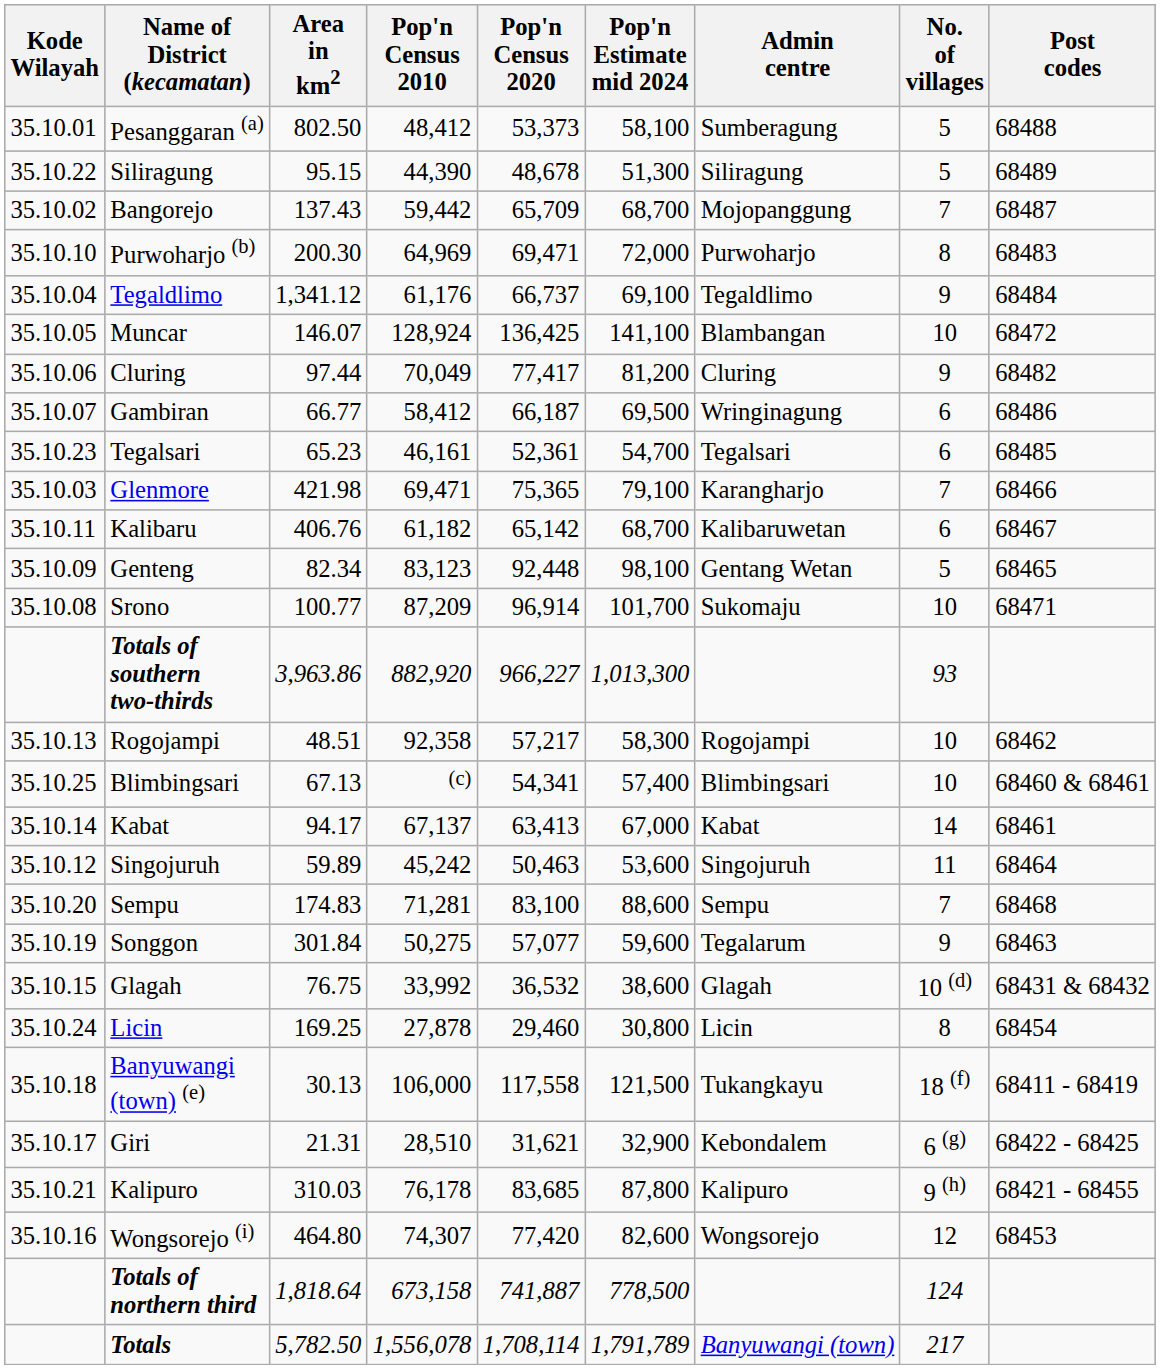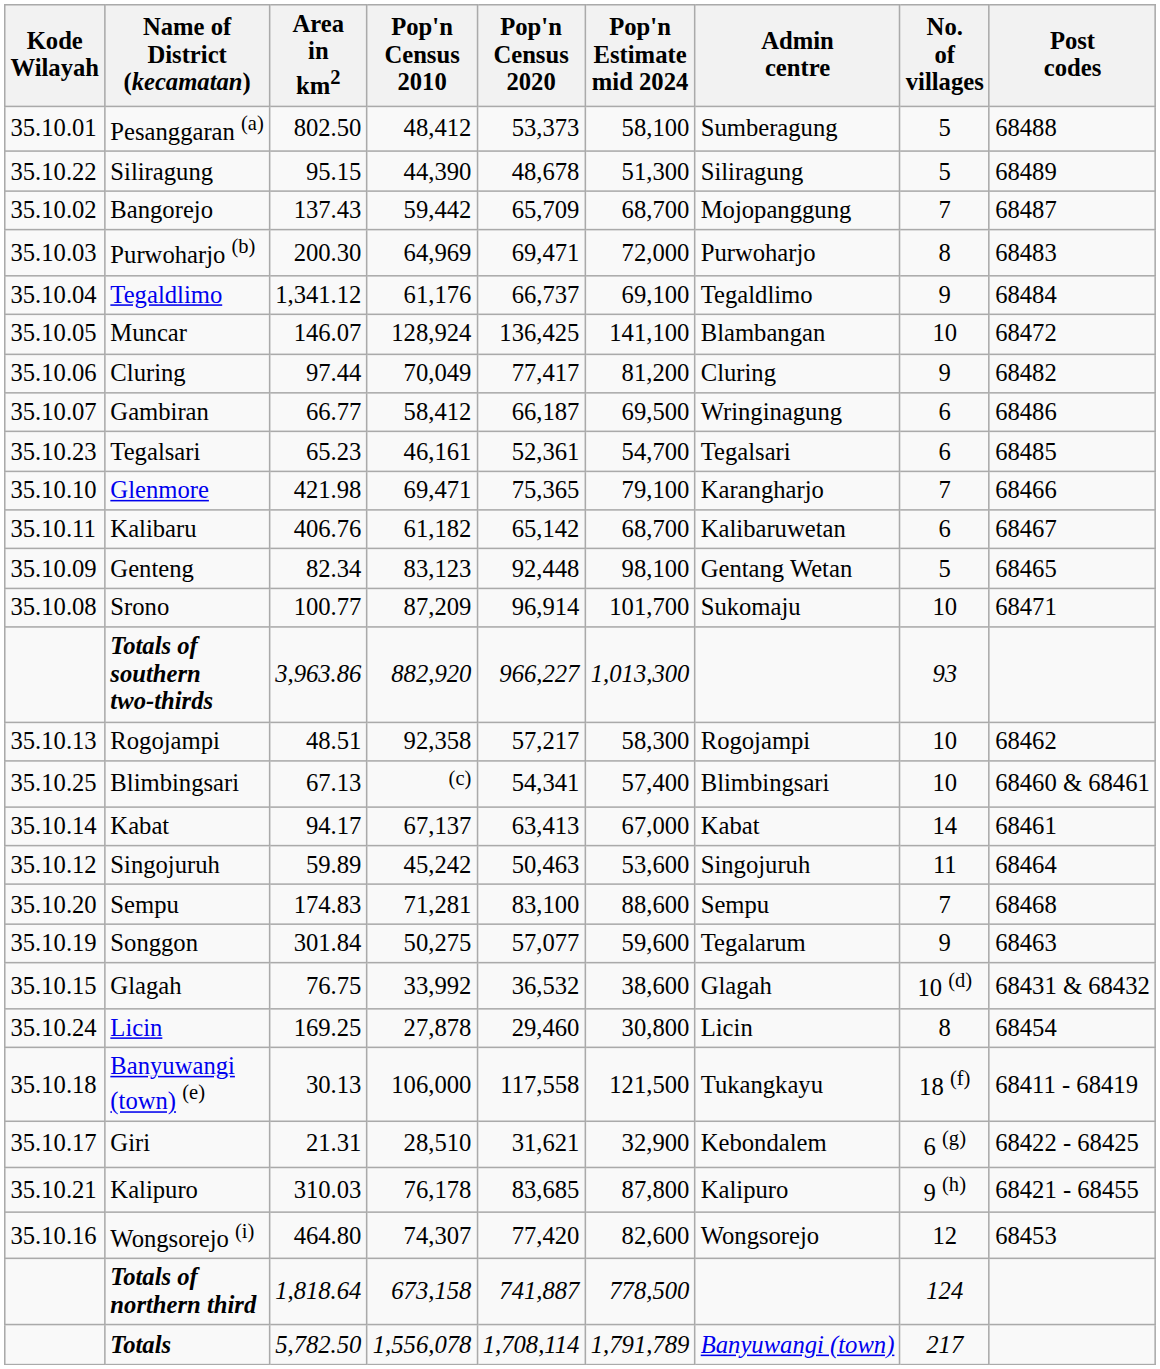Purwoharjo (b) | Kode Wilayah: 35.10.10 -> 35.10.03
Glenmore | Kode Wilayah: 35.10.03 -> 35.10.10
